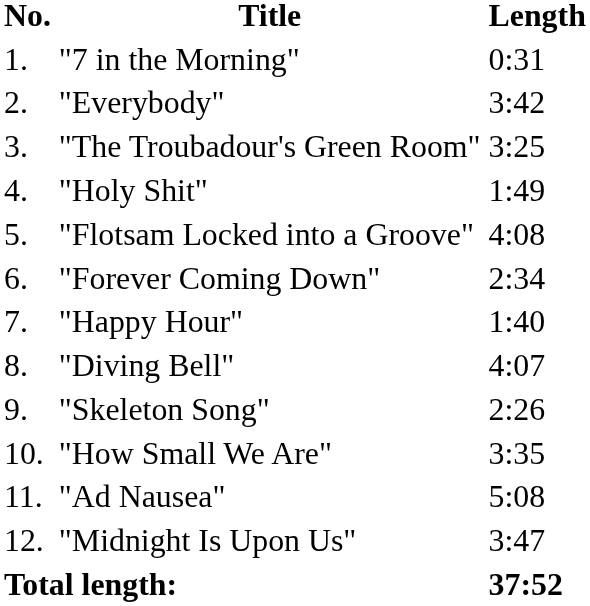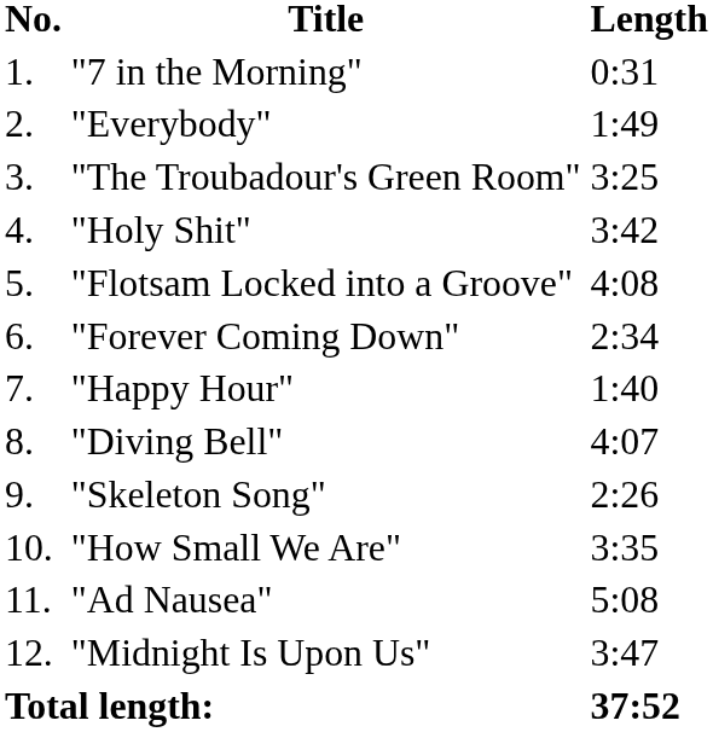"Everybody" | Length: 3:42 -> 1:49
"Holy Shit" | Length: 1:49 -> 3:42
